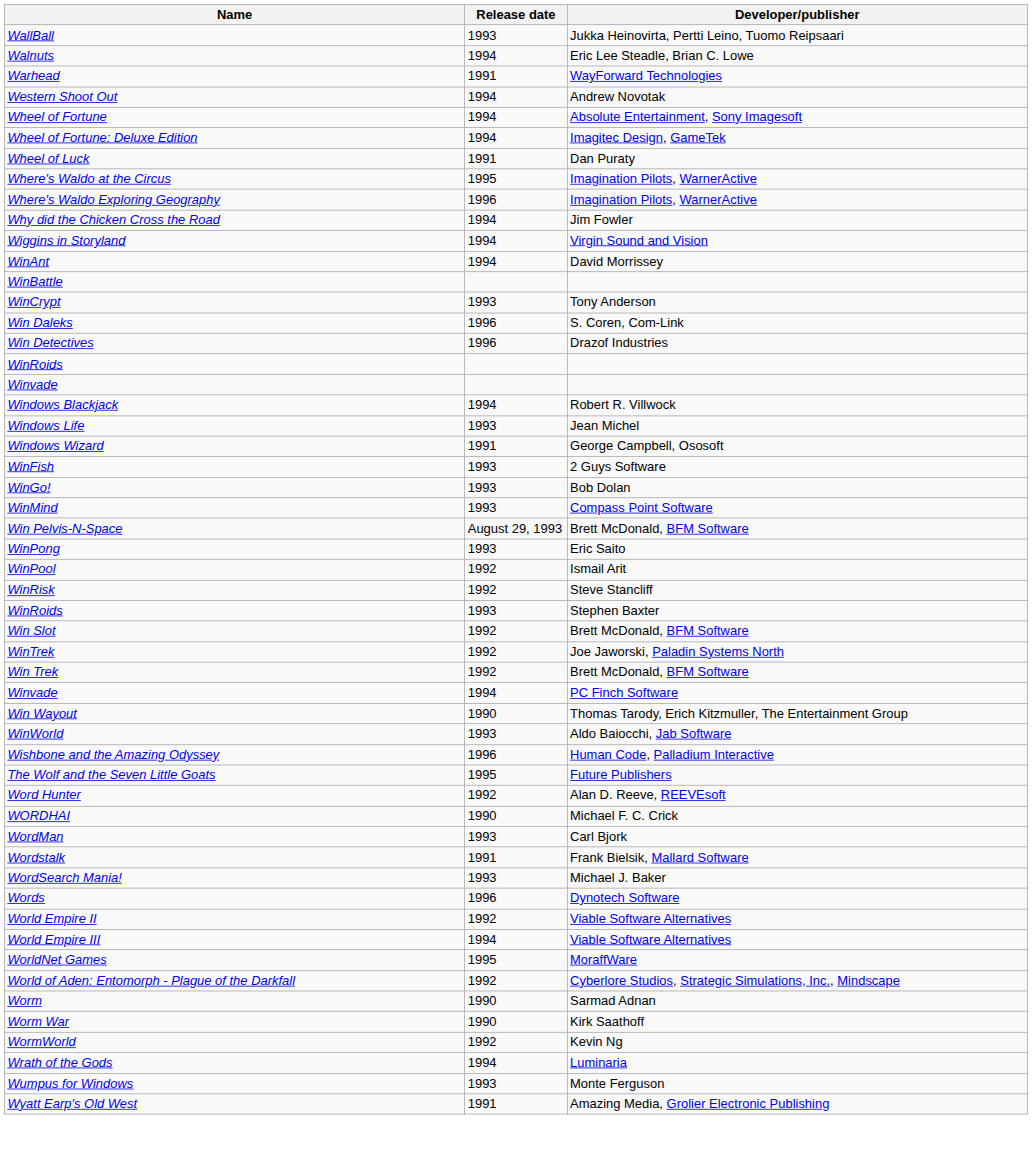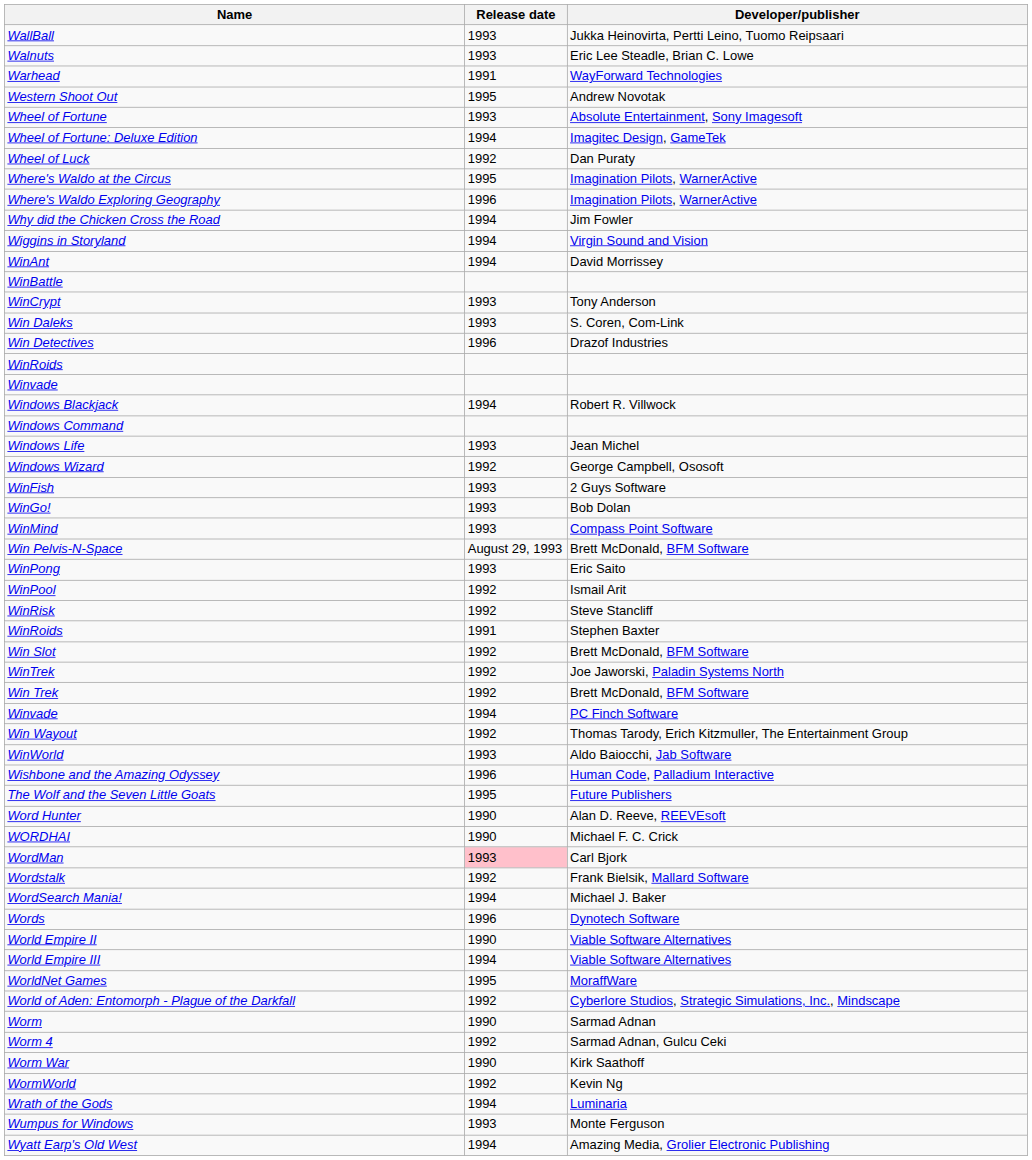Walnuts | Release date: 1994 -> 1993
Western Shoot Out | Release date: 1994 -> 1995
Wheel of Fortune | Release date: 1994 -> 1993
Wheel of Luck | Release date: 1991 -> 1992
Win Daleks | Release date: 1996 -> 1993
+ row: Windows Command
Windows Wizard | Release date: 1991 -> 1992
WinRoids / Stephen Baxter | Release date: 1993 -> 1991
Win Wayout | Release date: 1990 -> 1992
Word Hunter | Release date: 1992 -> 1990
WordMan | Release date: no background -> pink background
Wordstalk | Release date: 1991 -> 1992
WordSearch Mania! | Release date: 1993 -> 1994
World Empire II | Release date: 1992 -> 1990
+ row: Worm 4 | 1992 | Sarmad Adnan, Gulcu Ceki
Wyatt Earp's Old West | Release date: 1991 -> 1994
